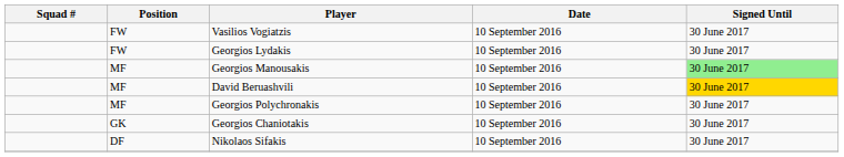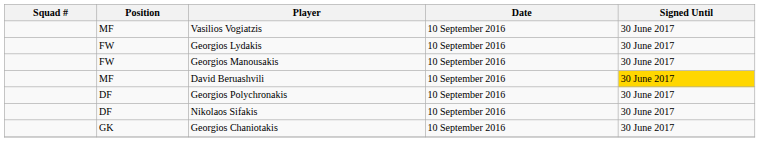Vasilios Vogiatzis | Position: FW -> MF
Georgios Manousakis | Position: MF -> FW
Georgios Manousakis | Signed Until: lightgreen background -> no background
Georgios Polychronakis | Position: MF -> DF
rows swapped: Nikolaos Sifakis <-> Georgios Chaniotakis
